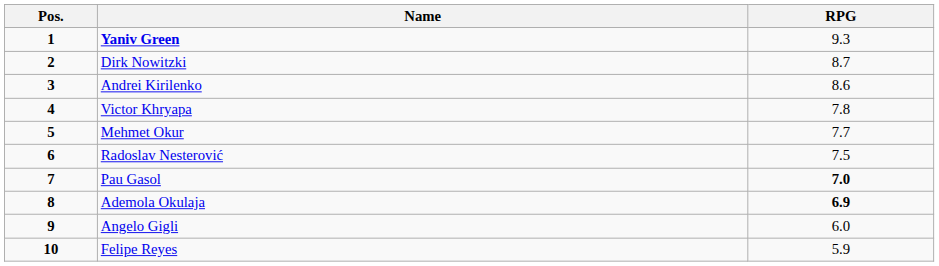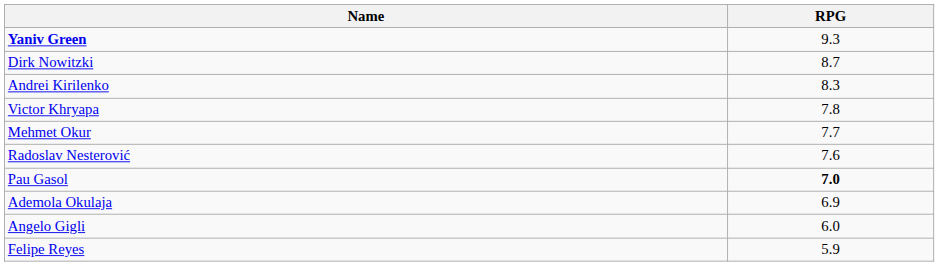- column: Pos. | 1 | 2 | 3 | 4 | 5 | 6 | 7 | 8 | 9 | 10
Andrei Kirilenko | RPG: 8.6 -> 8.3
Radoslav Nesterović | RPG: 7.5 -> 7.6
Ademola Okulaja | RPG: bold -> normal
